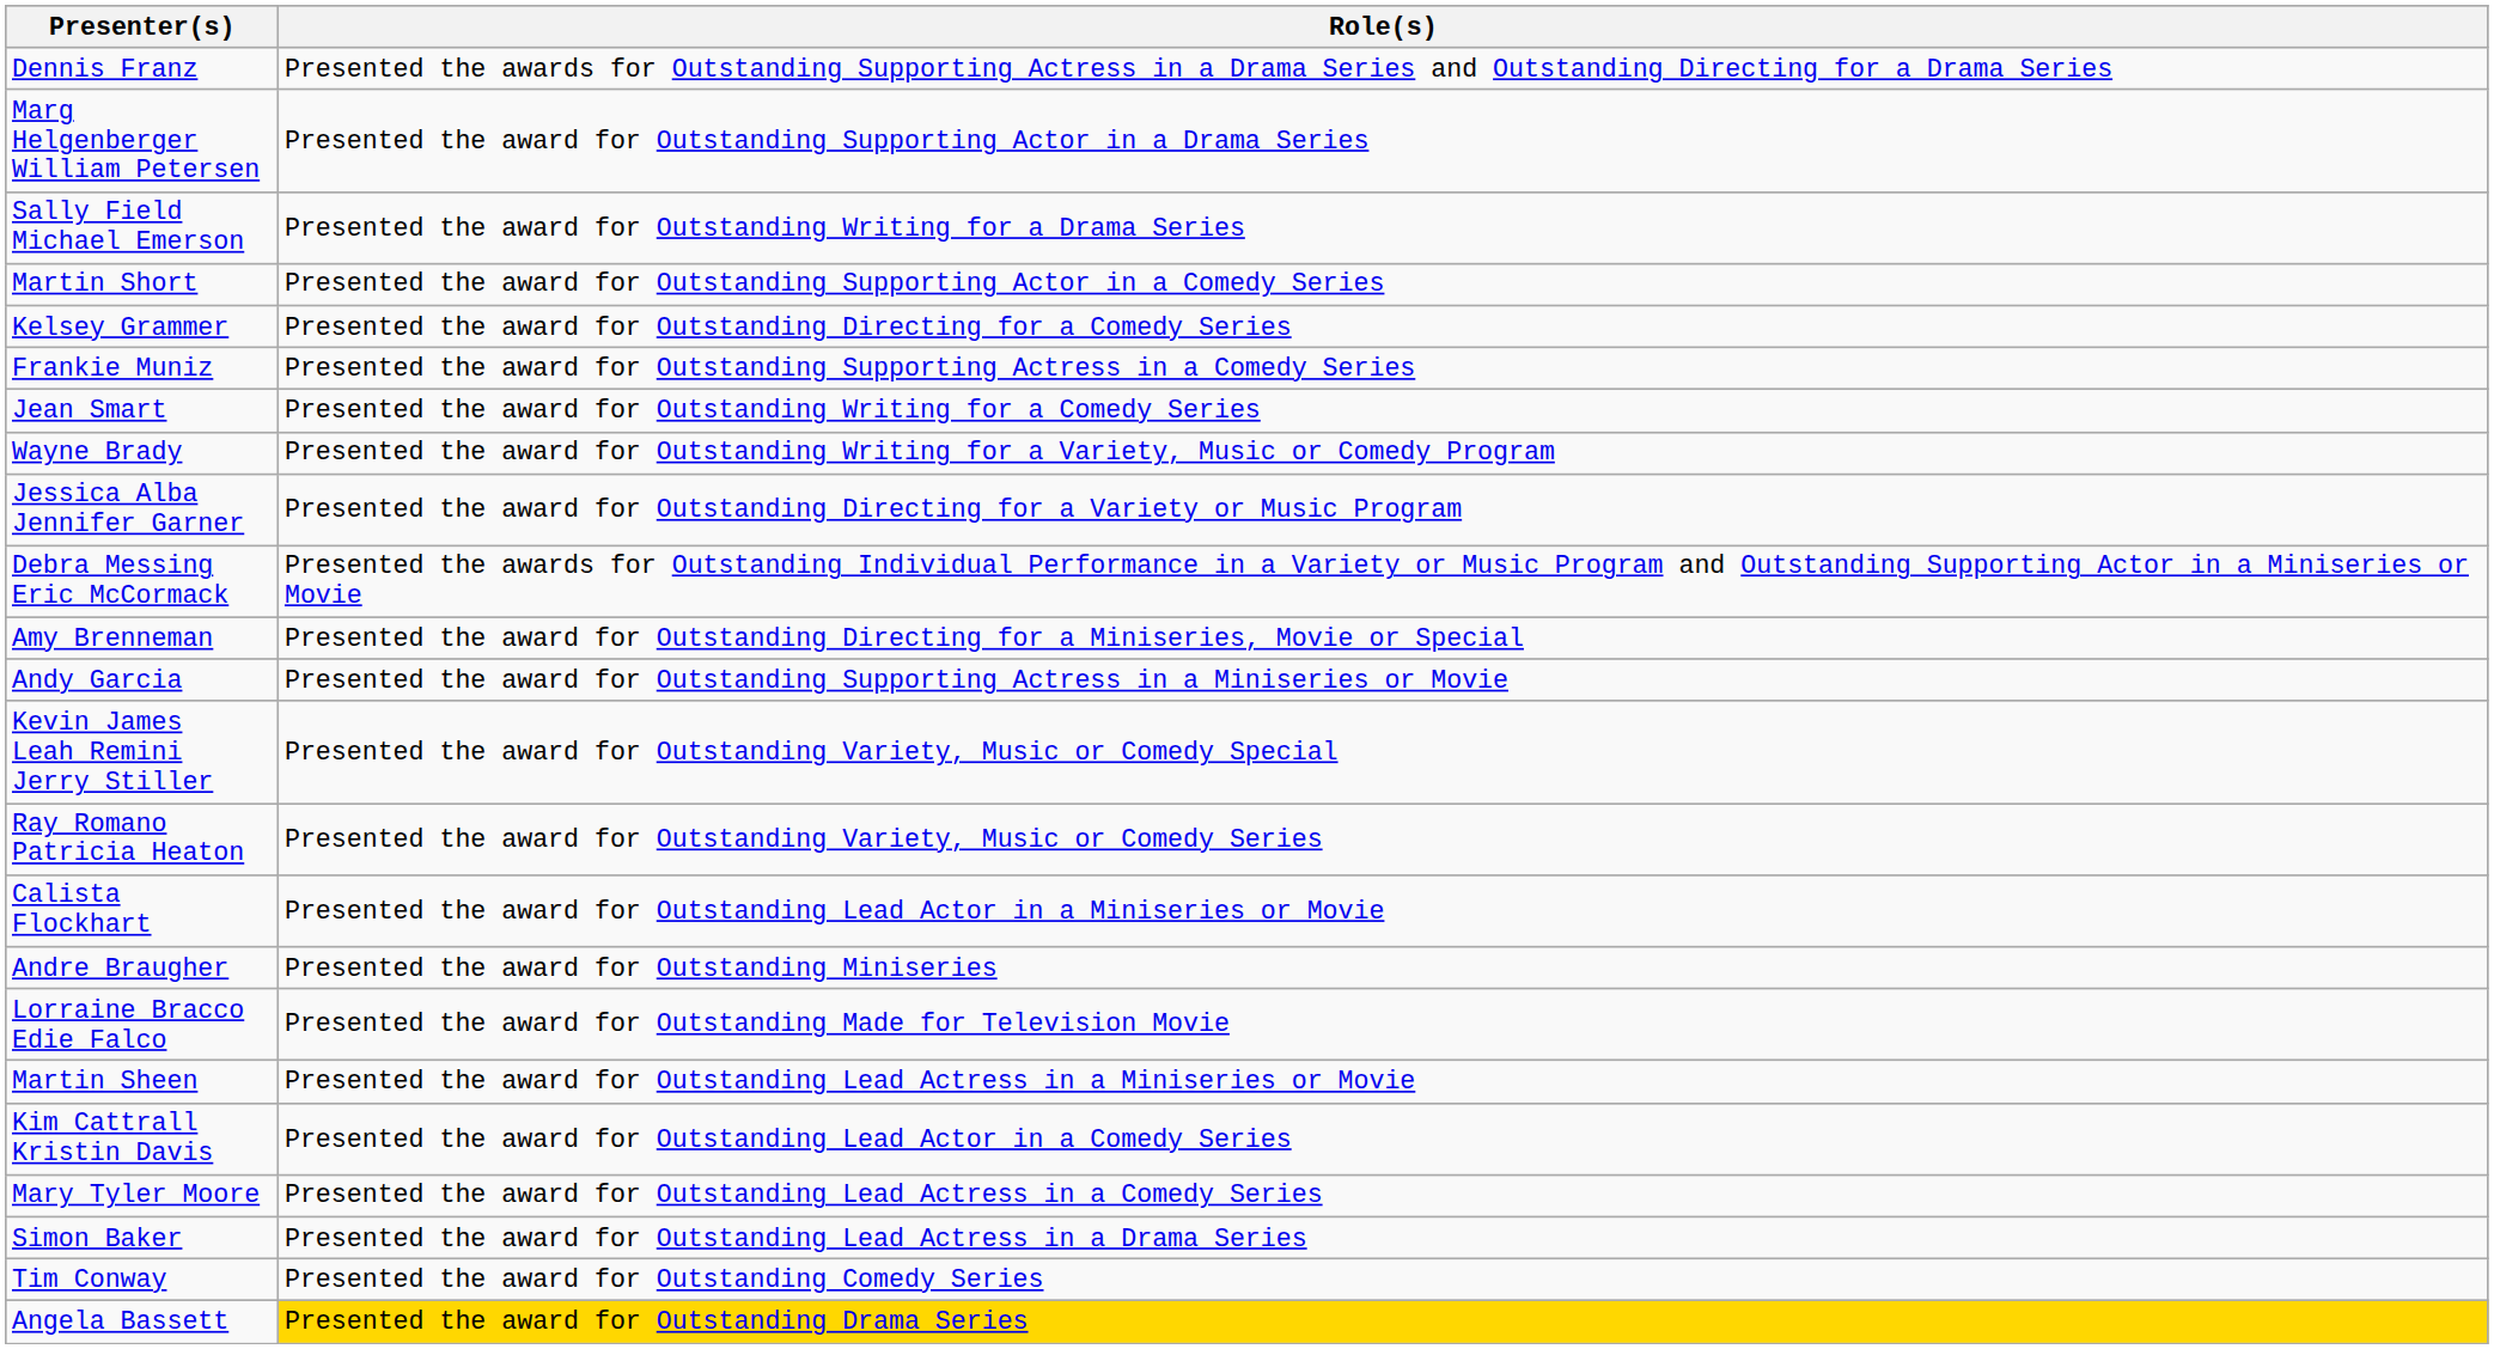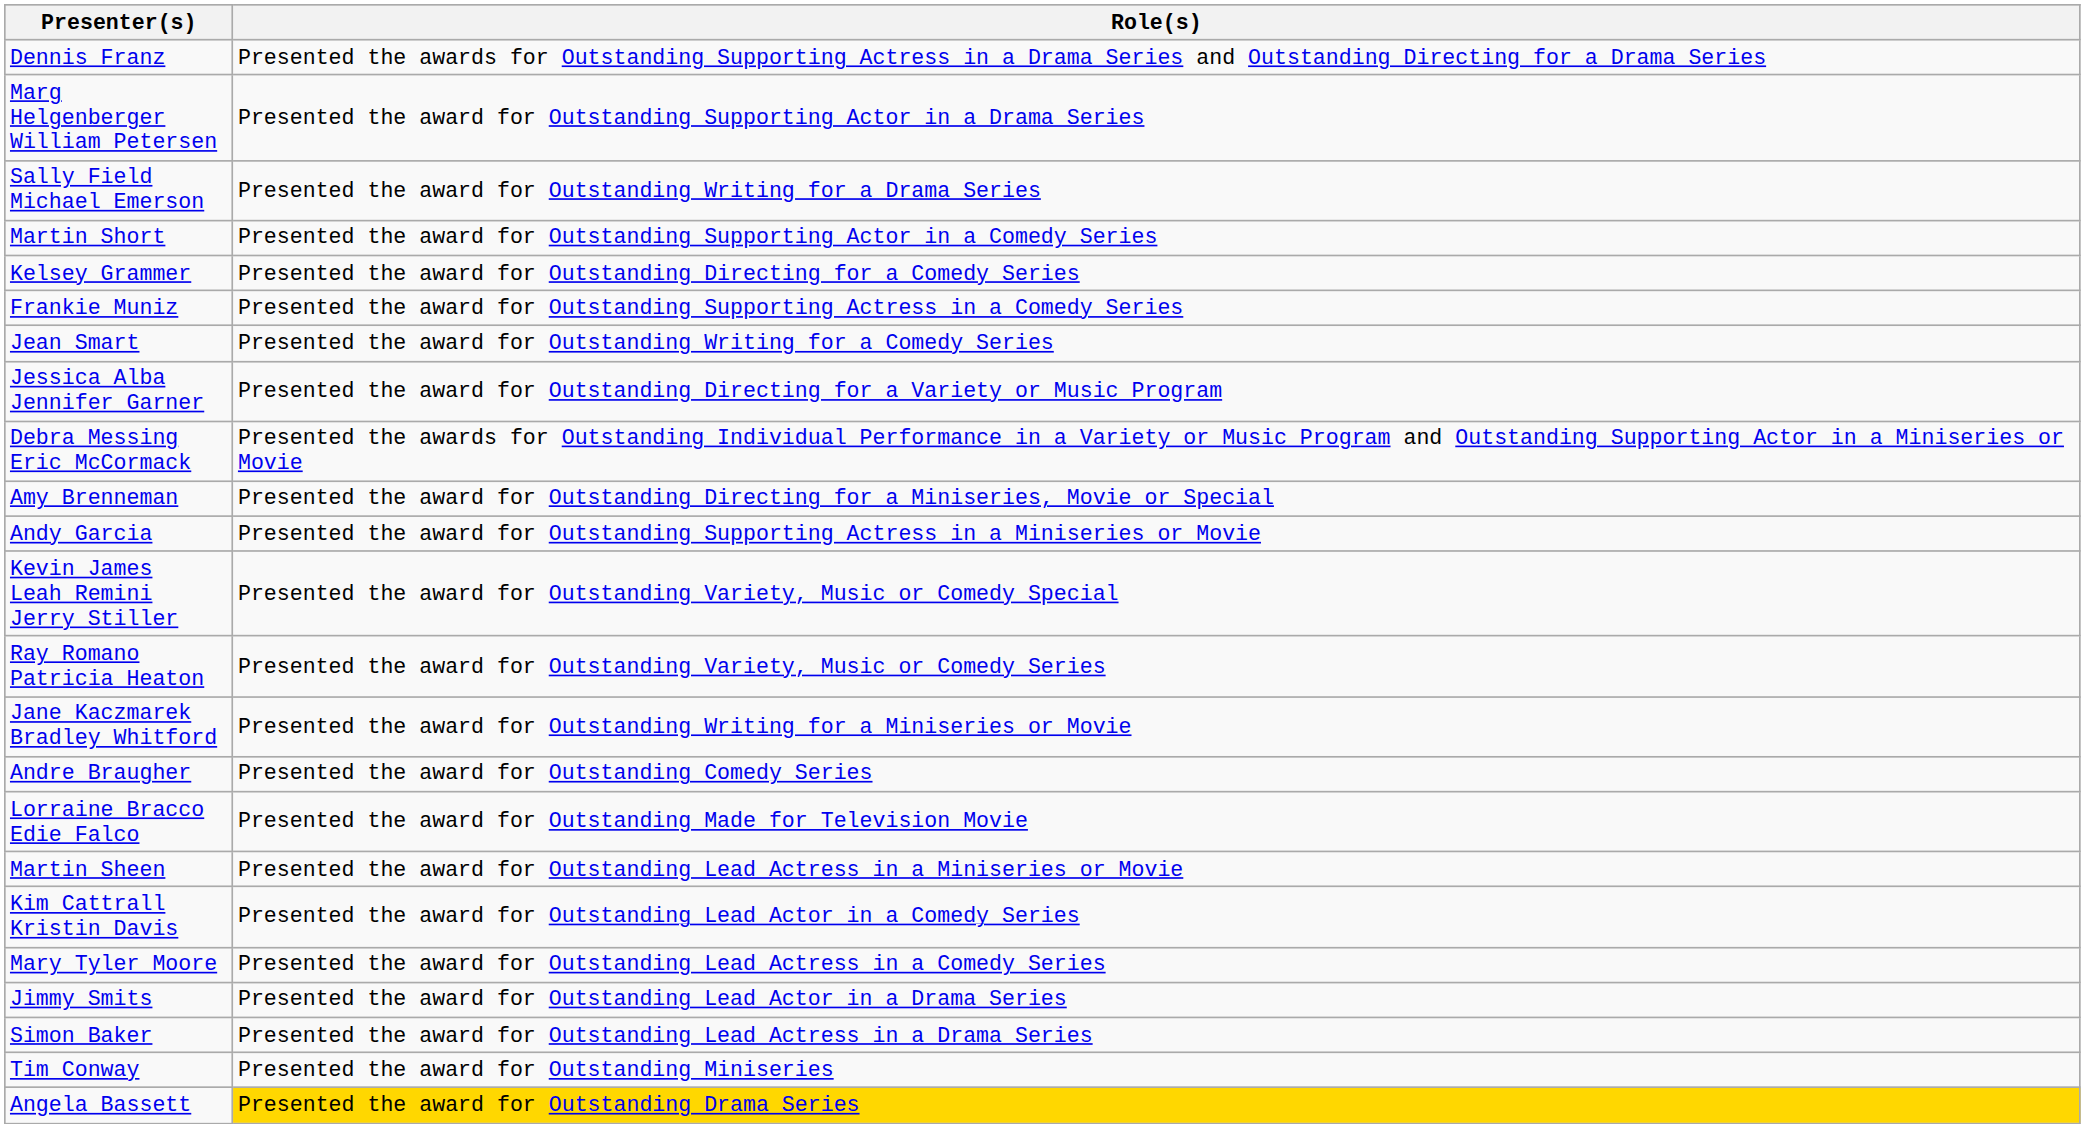- row: Wayne Brady | Presented the award for Outstanding Writing for a Variety, Music or Comedy Program
+ row: Jane Kaczmarek Bradley Whitford | Presented the award for Outstanding Writing for a Miniseries or Movie
- row: Calista Flockhart | Presented the award for Outstanding Lead Actor in a Miniseries or Movie
Andre Braugher | Role(s): Presented the award for Outstanding Miniseries -> Presented the award for Outstanding Comedy Series
+ row: Jimmy Smits | Presented the award for Outstanding Lead Actor in a Drama Series
Tim Conway | Role(s): Presented the award for Outstanding Comedy Series -> Presented the award for Outstanding Miniseries
